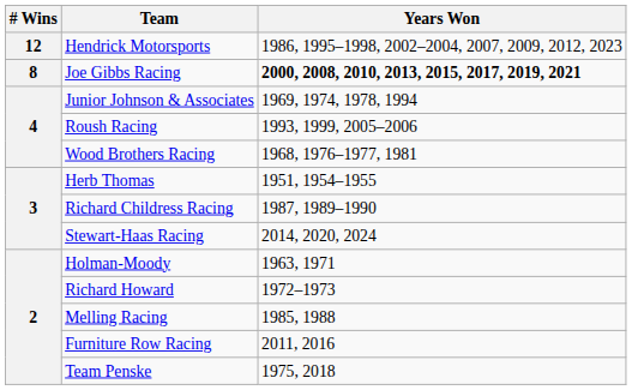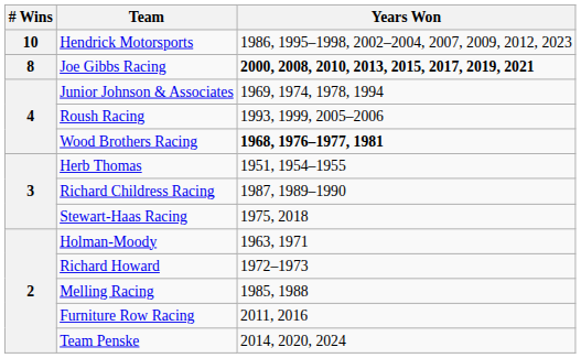Hendrick Motorsports | # Wins: 12 -> 10
Wood Brothers Racing | Years Won: normal -> bold
Stewart-Haas Racing | Years Won: 2014, 2020, 2024 -> 1975, 2018
Team Penske | Years Won: 1975, 2018 -> 2014, 2020, 2024
